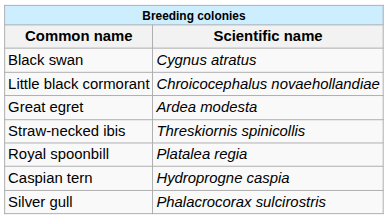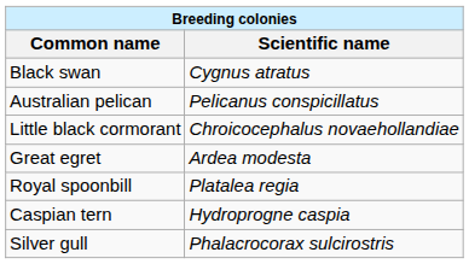+ row: Australian pelican | Pelicanus conspicillatus
- row: Straw-necked ibis | Threskiornis spinicollis
